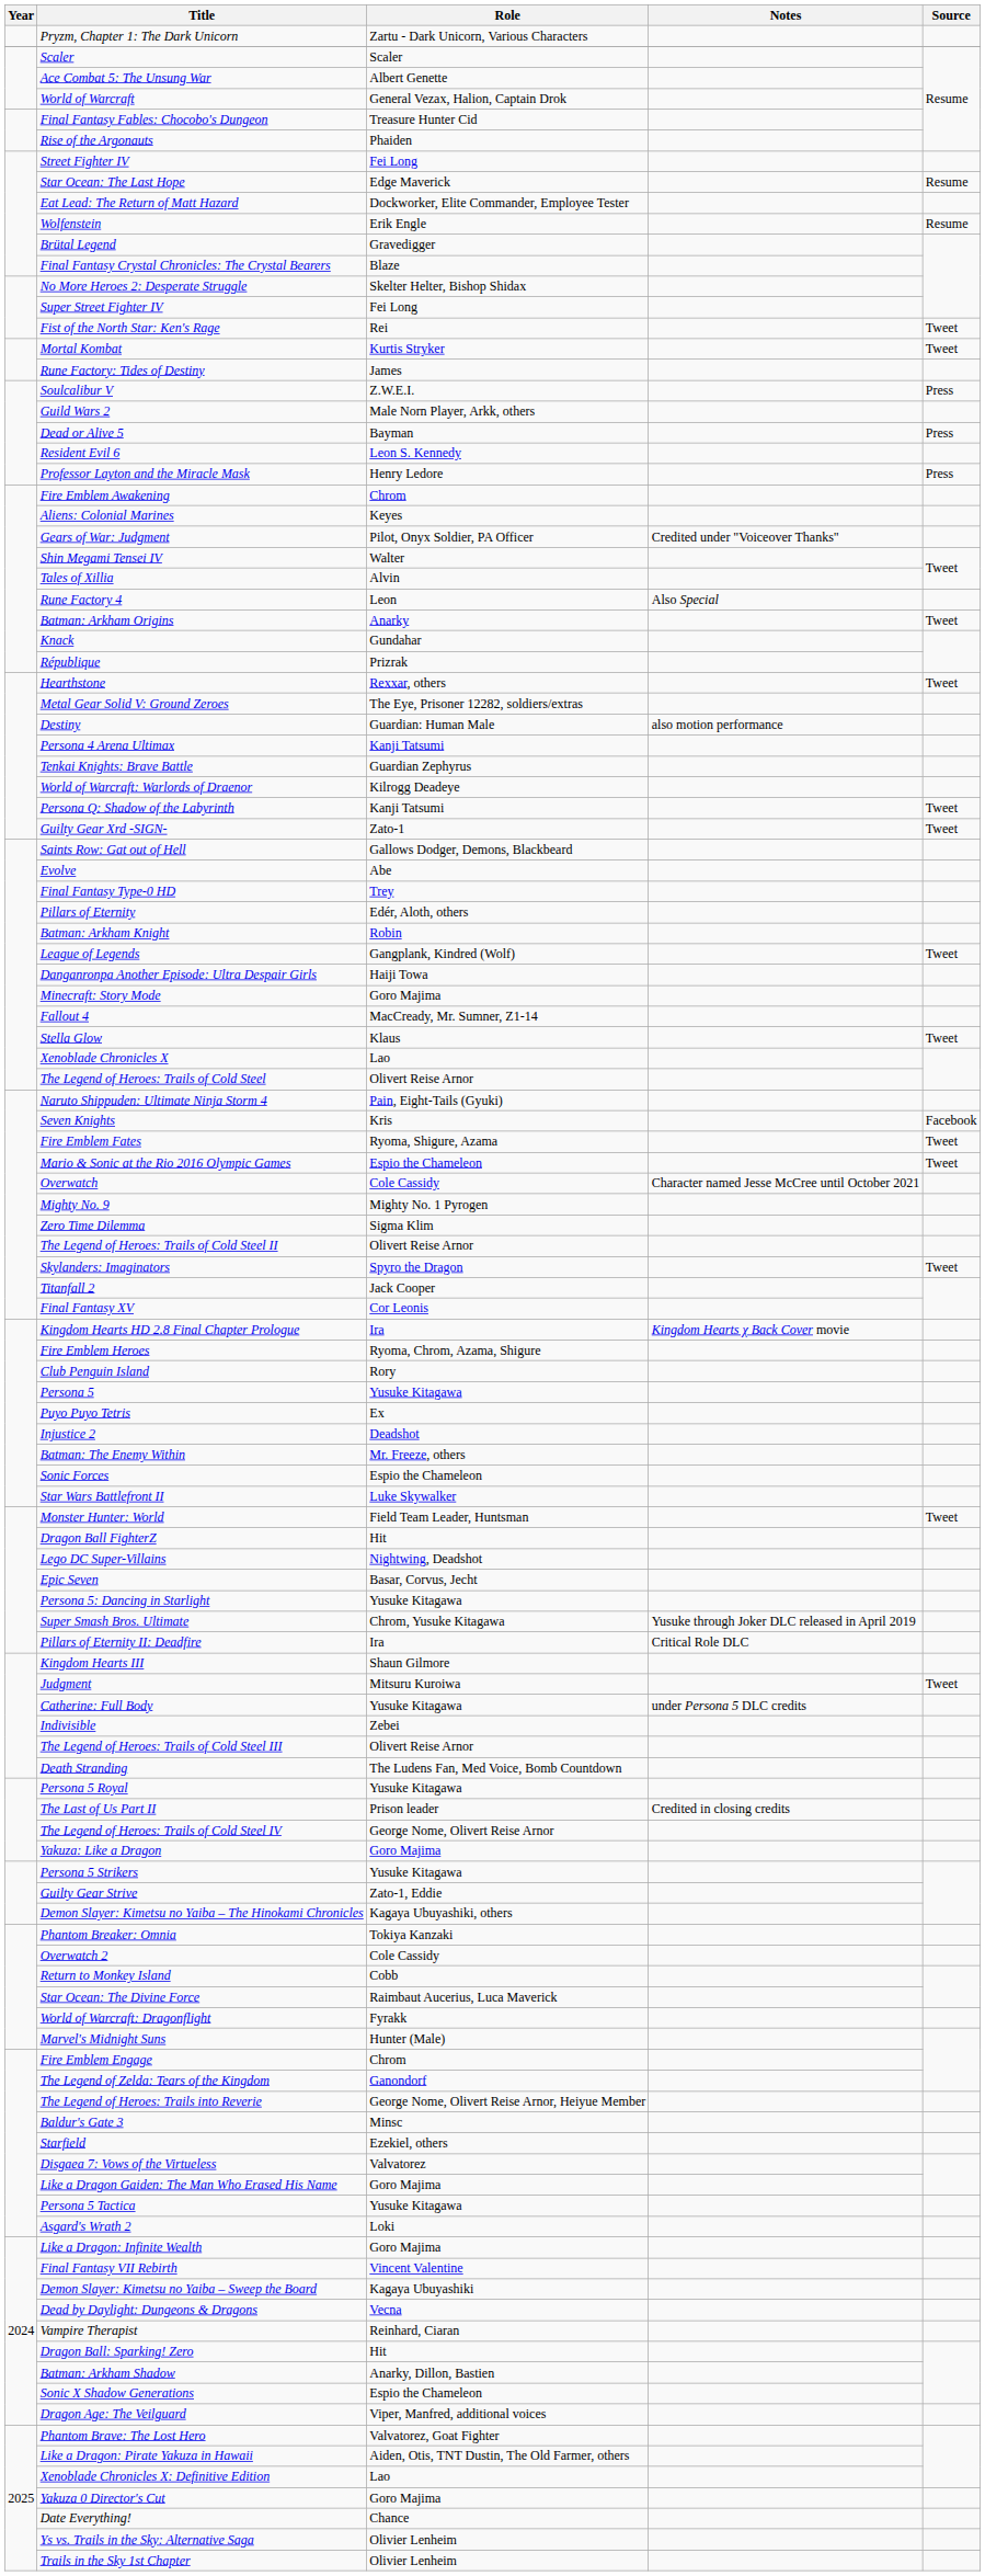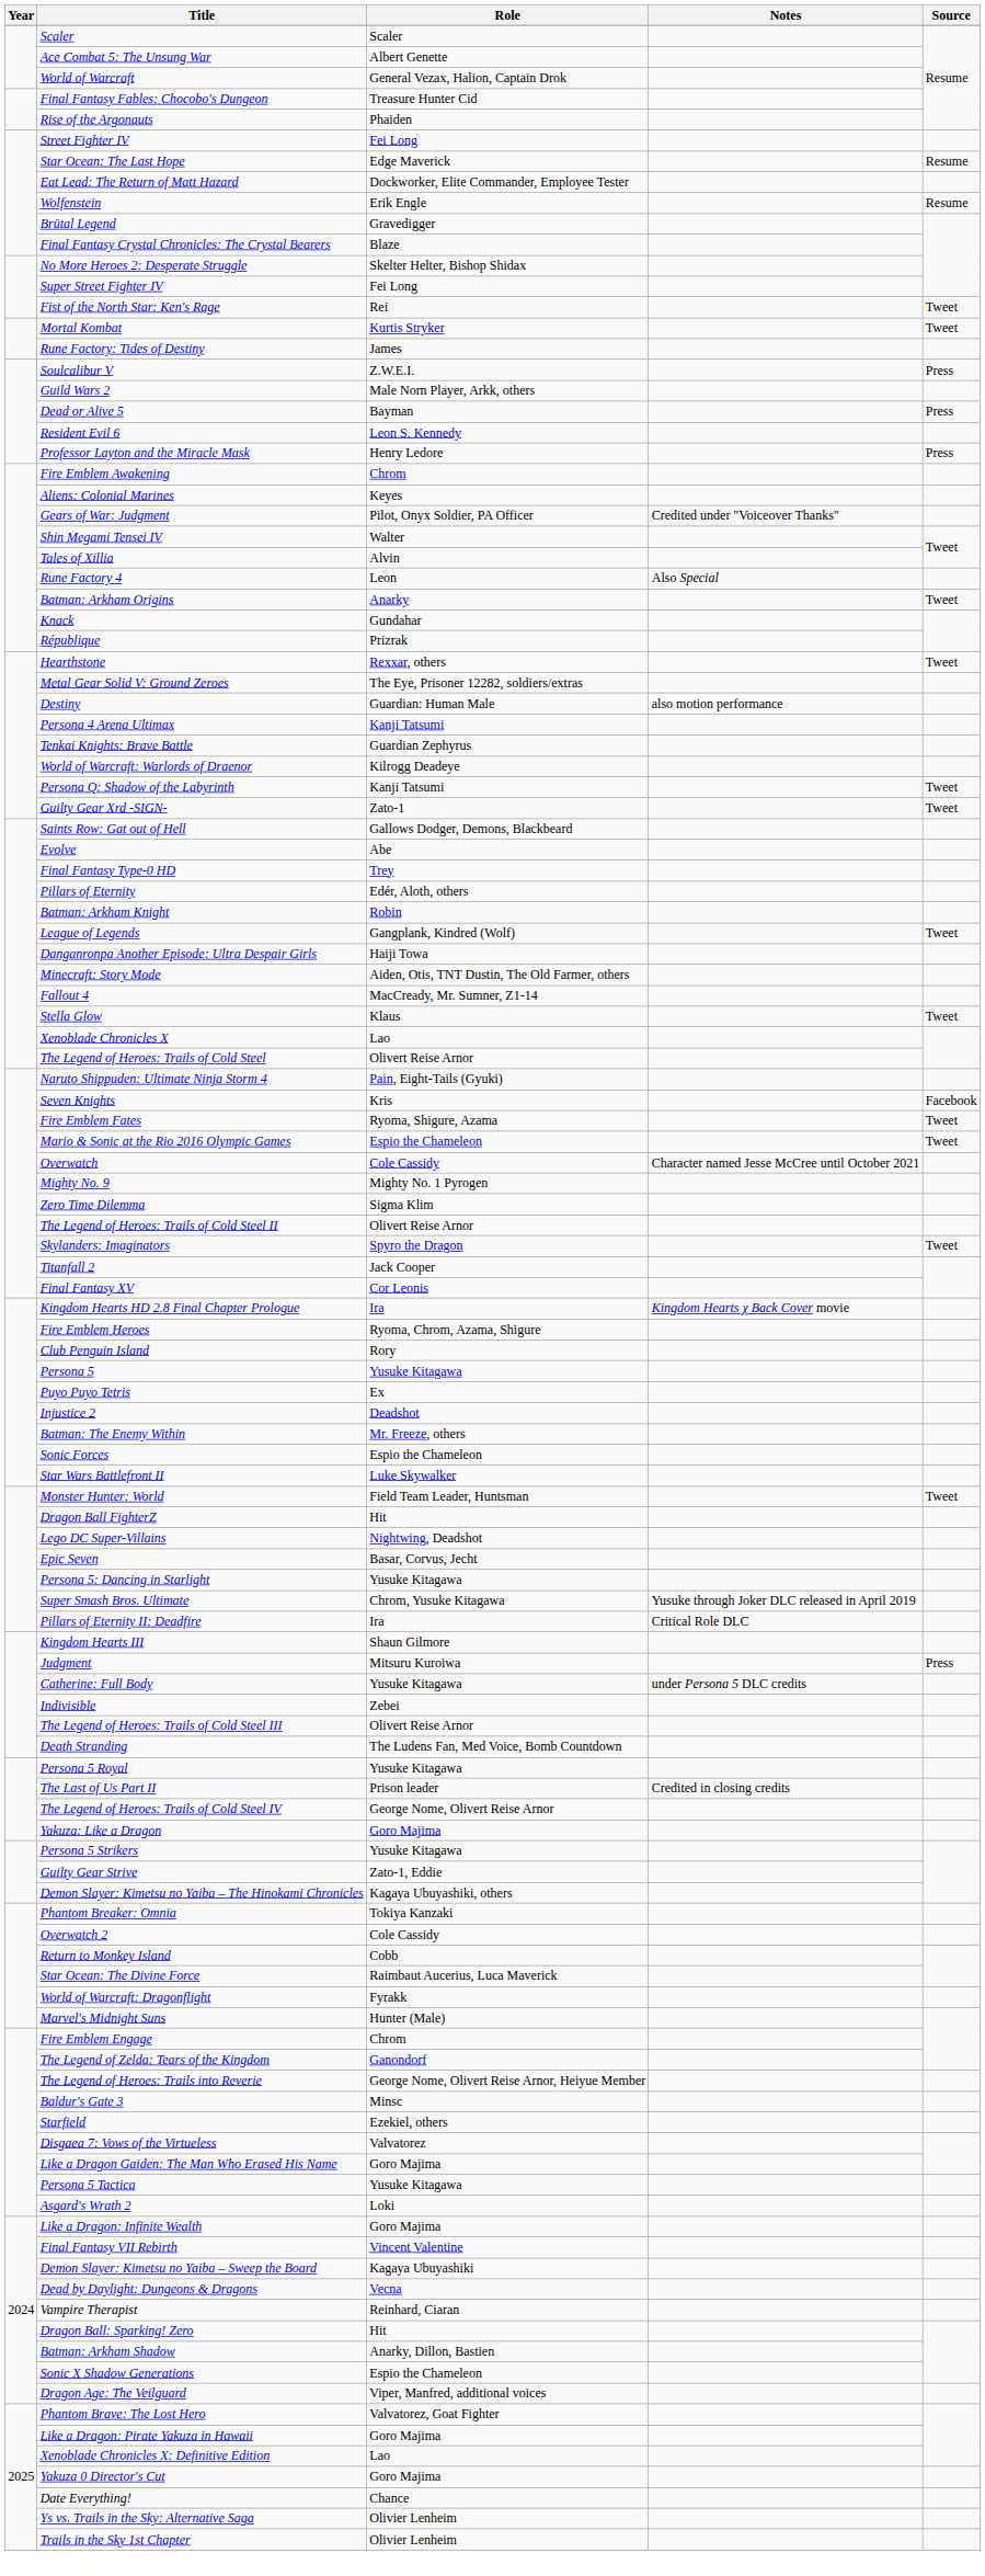- row: Pryzm, Chapter 1: The Dark Unicorn | Zartu - Dark Unicorn, Various Characters
Minecraft: Story Mode | Role: Goro Majima -> Aiden, Otis, TNT Dustin, The Old Farmer, others
Judgment | Source: Tweet -> Press
Like a Dragon: Pirate Yakuza in Hawaii | Role: Aiden, Otis, TNT Dustin, The Old Farmer, others -> Goro Majima
